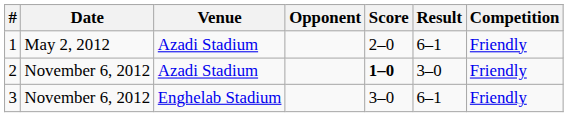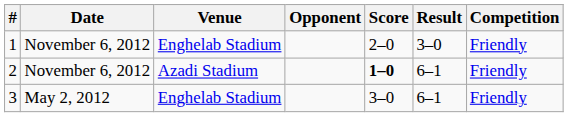1 | Date: May 2, 2012 -> November 6, 2012
1 | Venue: Azadi Stadium -> Enghelab Stadium
1 | Result: 6–1 -> 3–0
2 | Result: 3–0 -> 6–1
3 | Date: November 6, 2012 -> May 2, 2012
